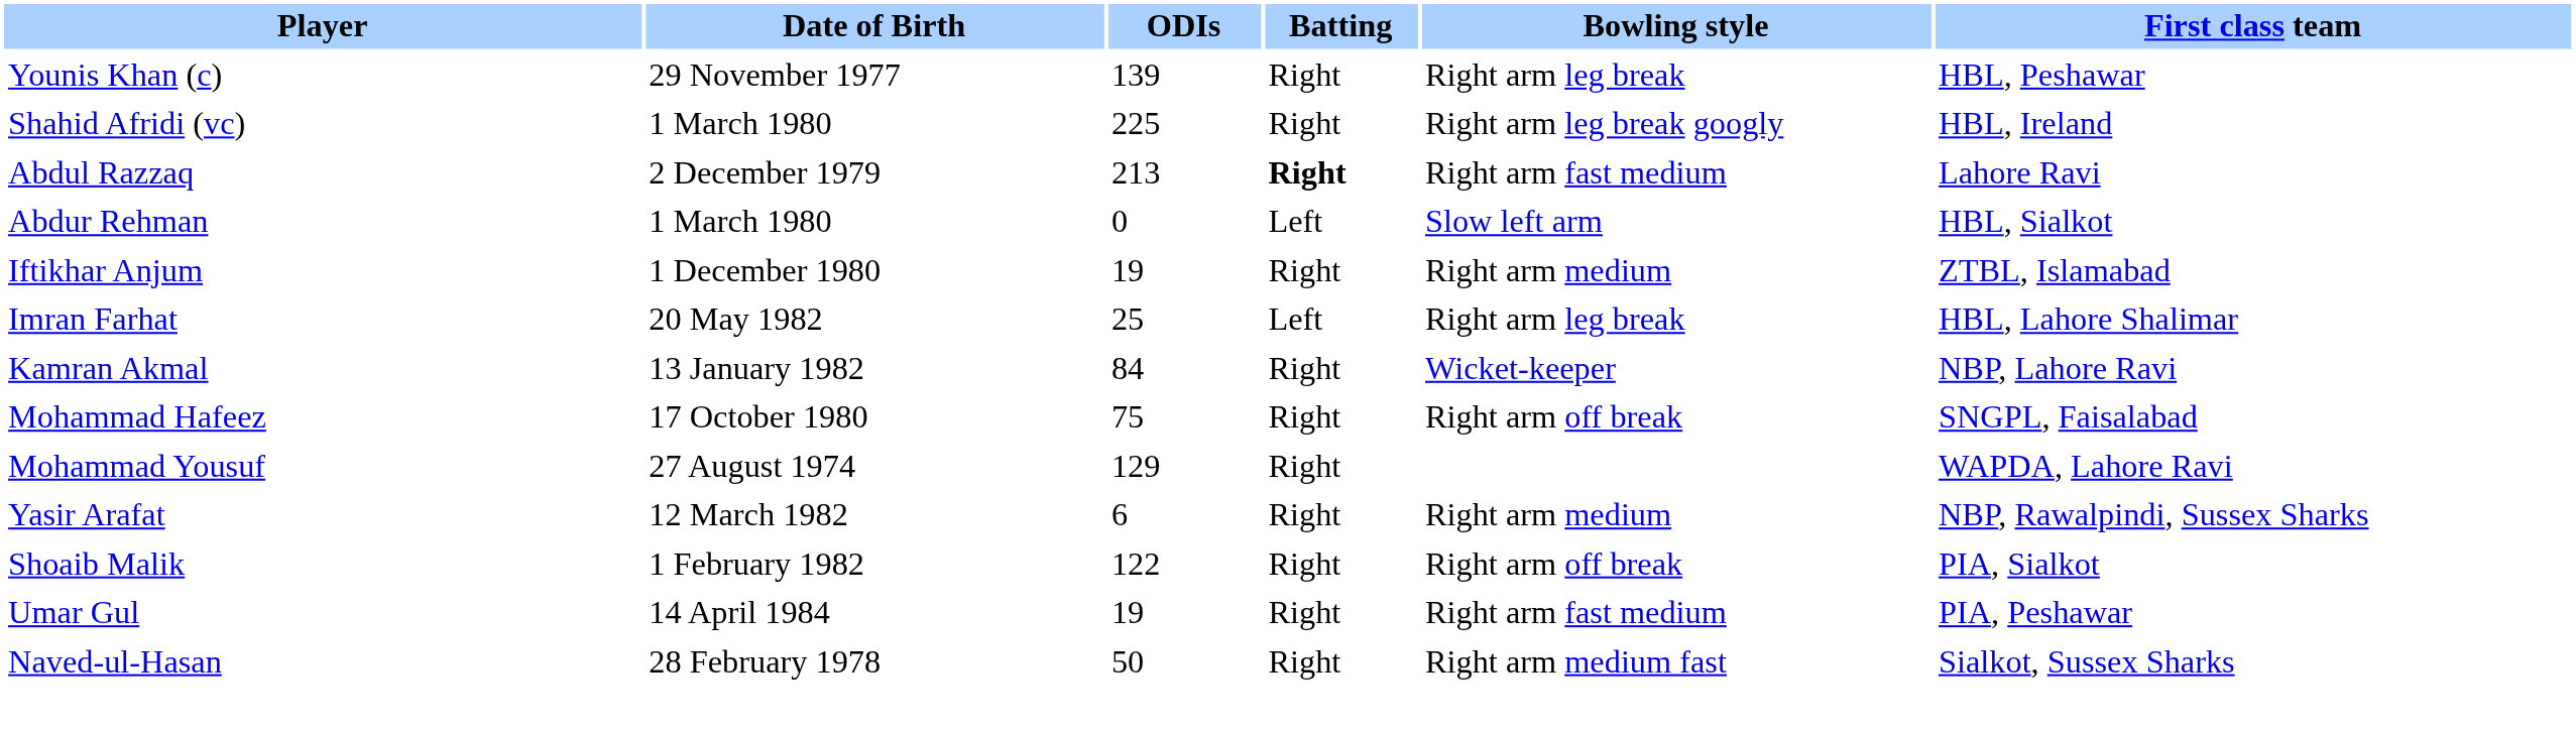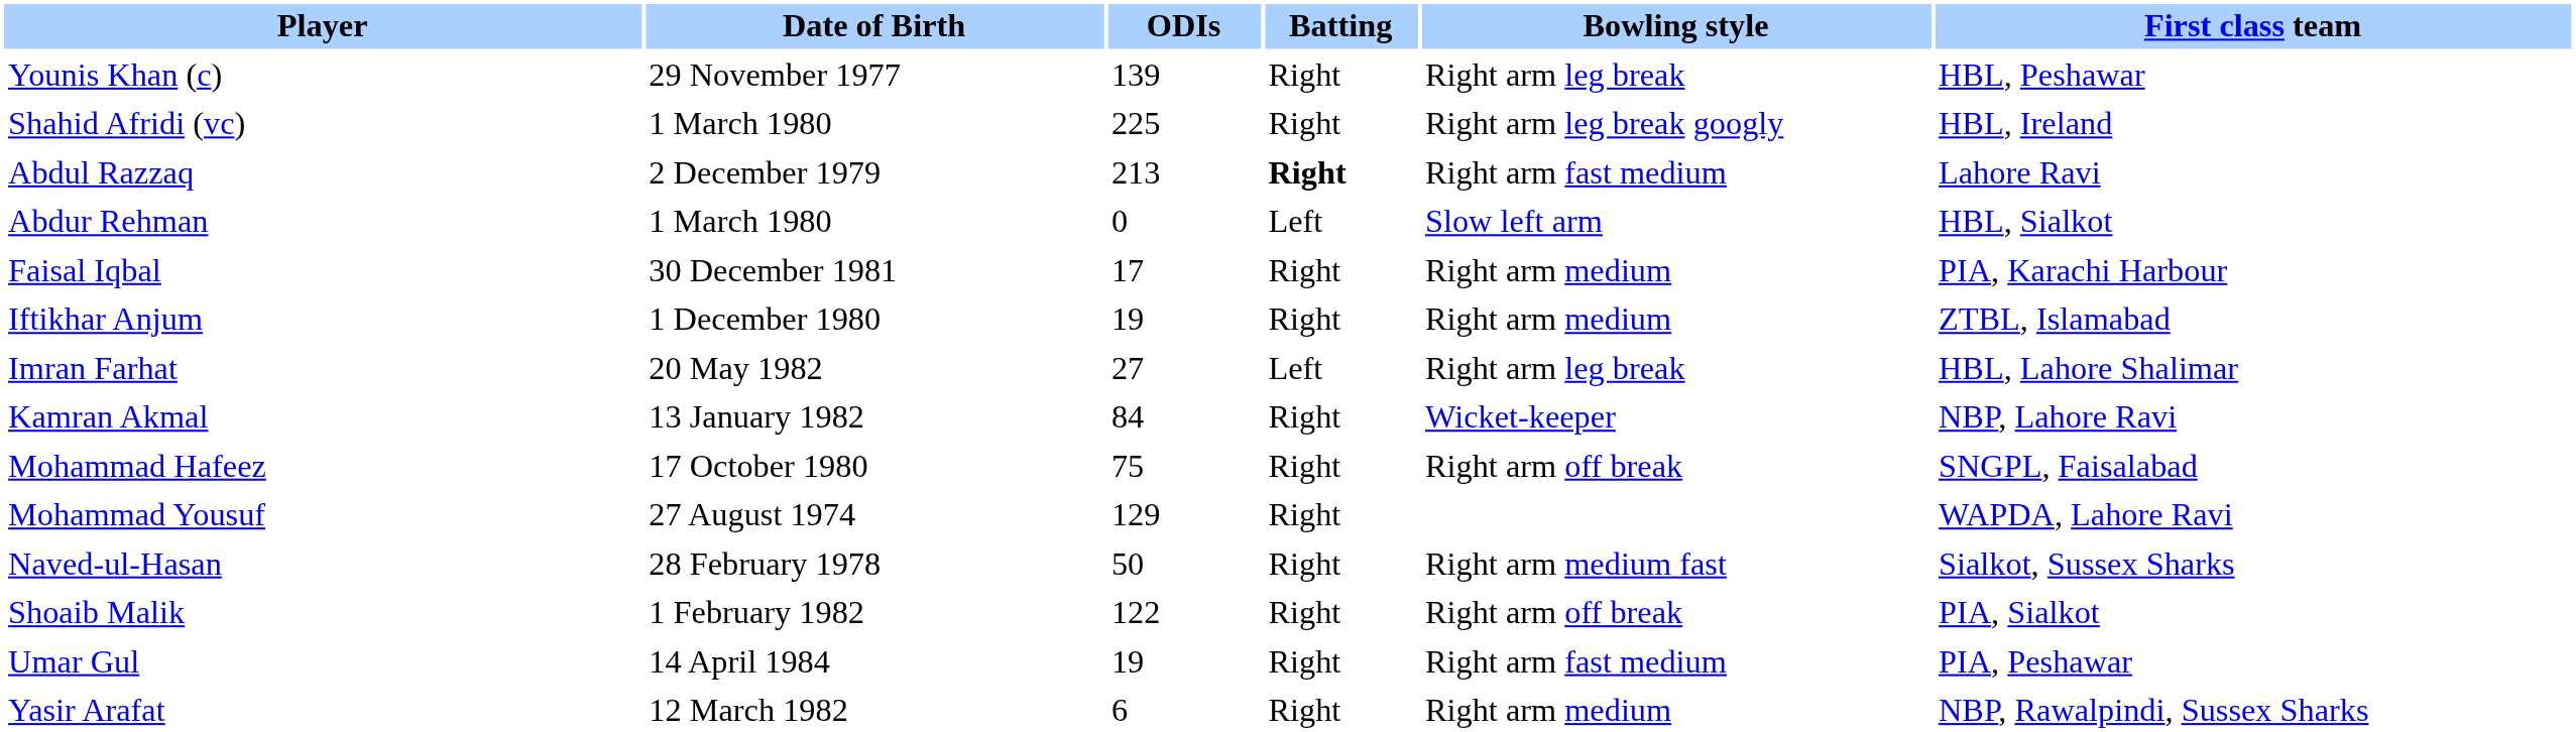+ row: Faisal Iqbal | 30 December 1981 | 17 | Right | Right arm medium | PIA, Karachi Harbour
Imran Farhat | ODIs: 25 -> 27
rows swapped: Naved-ul-Hasan <-> Yasir Arafat
